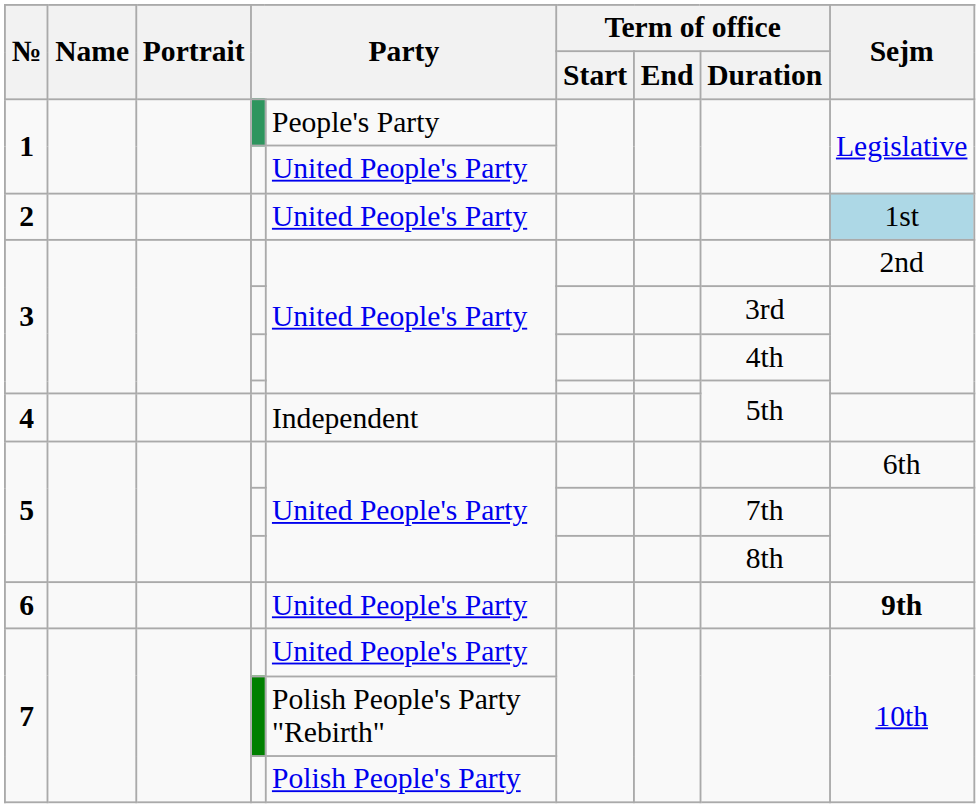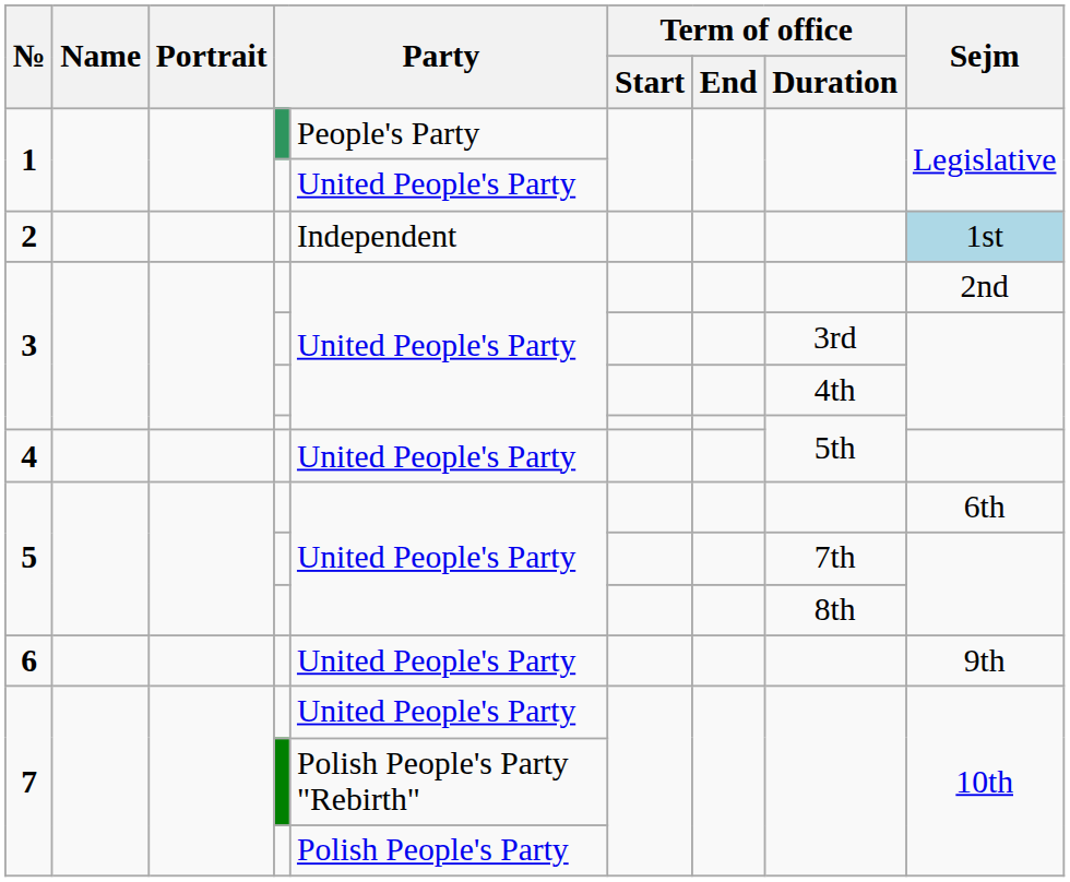2 | column 5: United People's Party -> Independent
4 | column 5: Independent -> United People's Party
6 | Sejm: bold -> normal
